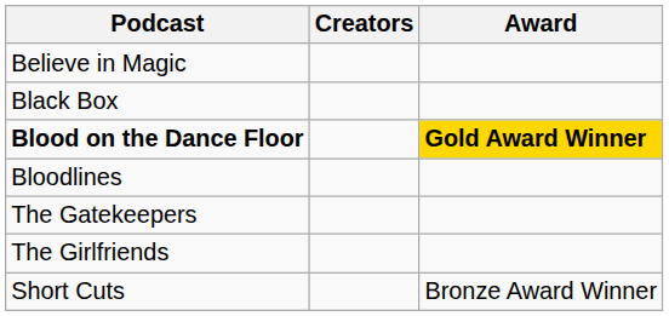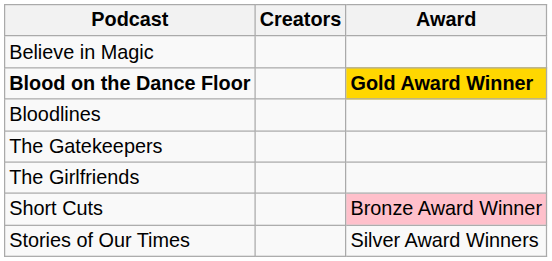- row: Black Box
Short Cuts | Award: no background -> pink background
+ row: Stories of Our Times | Silver Award Winners
